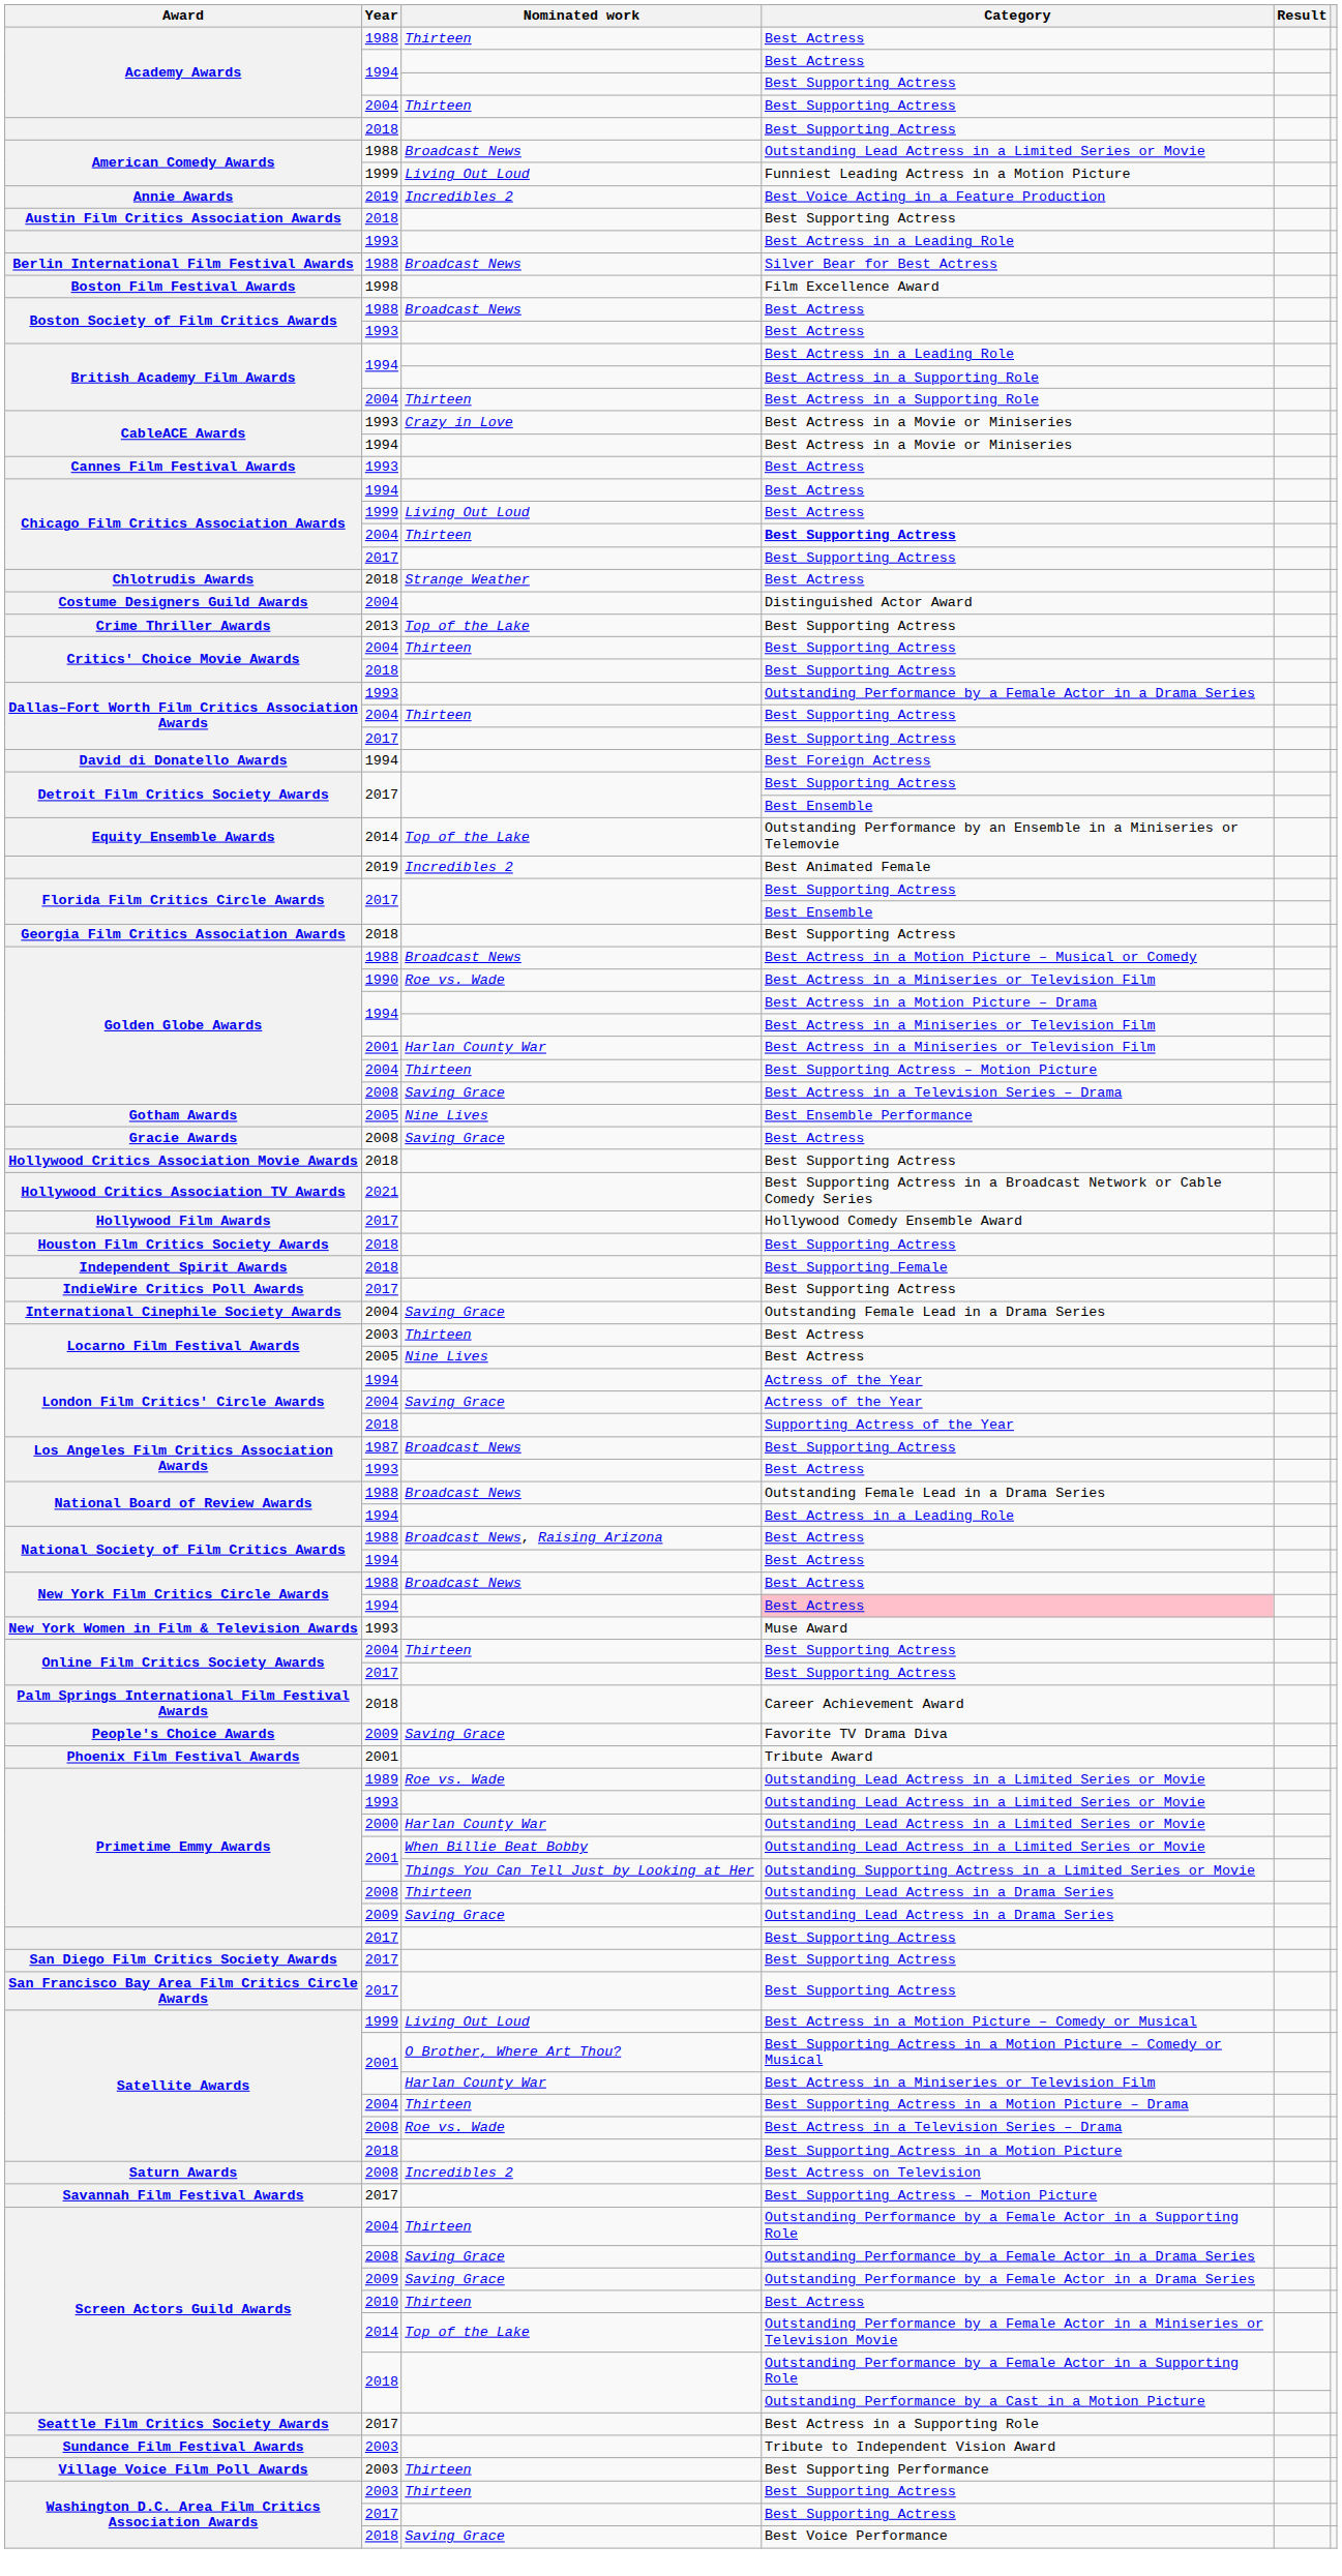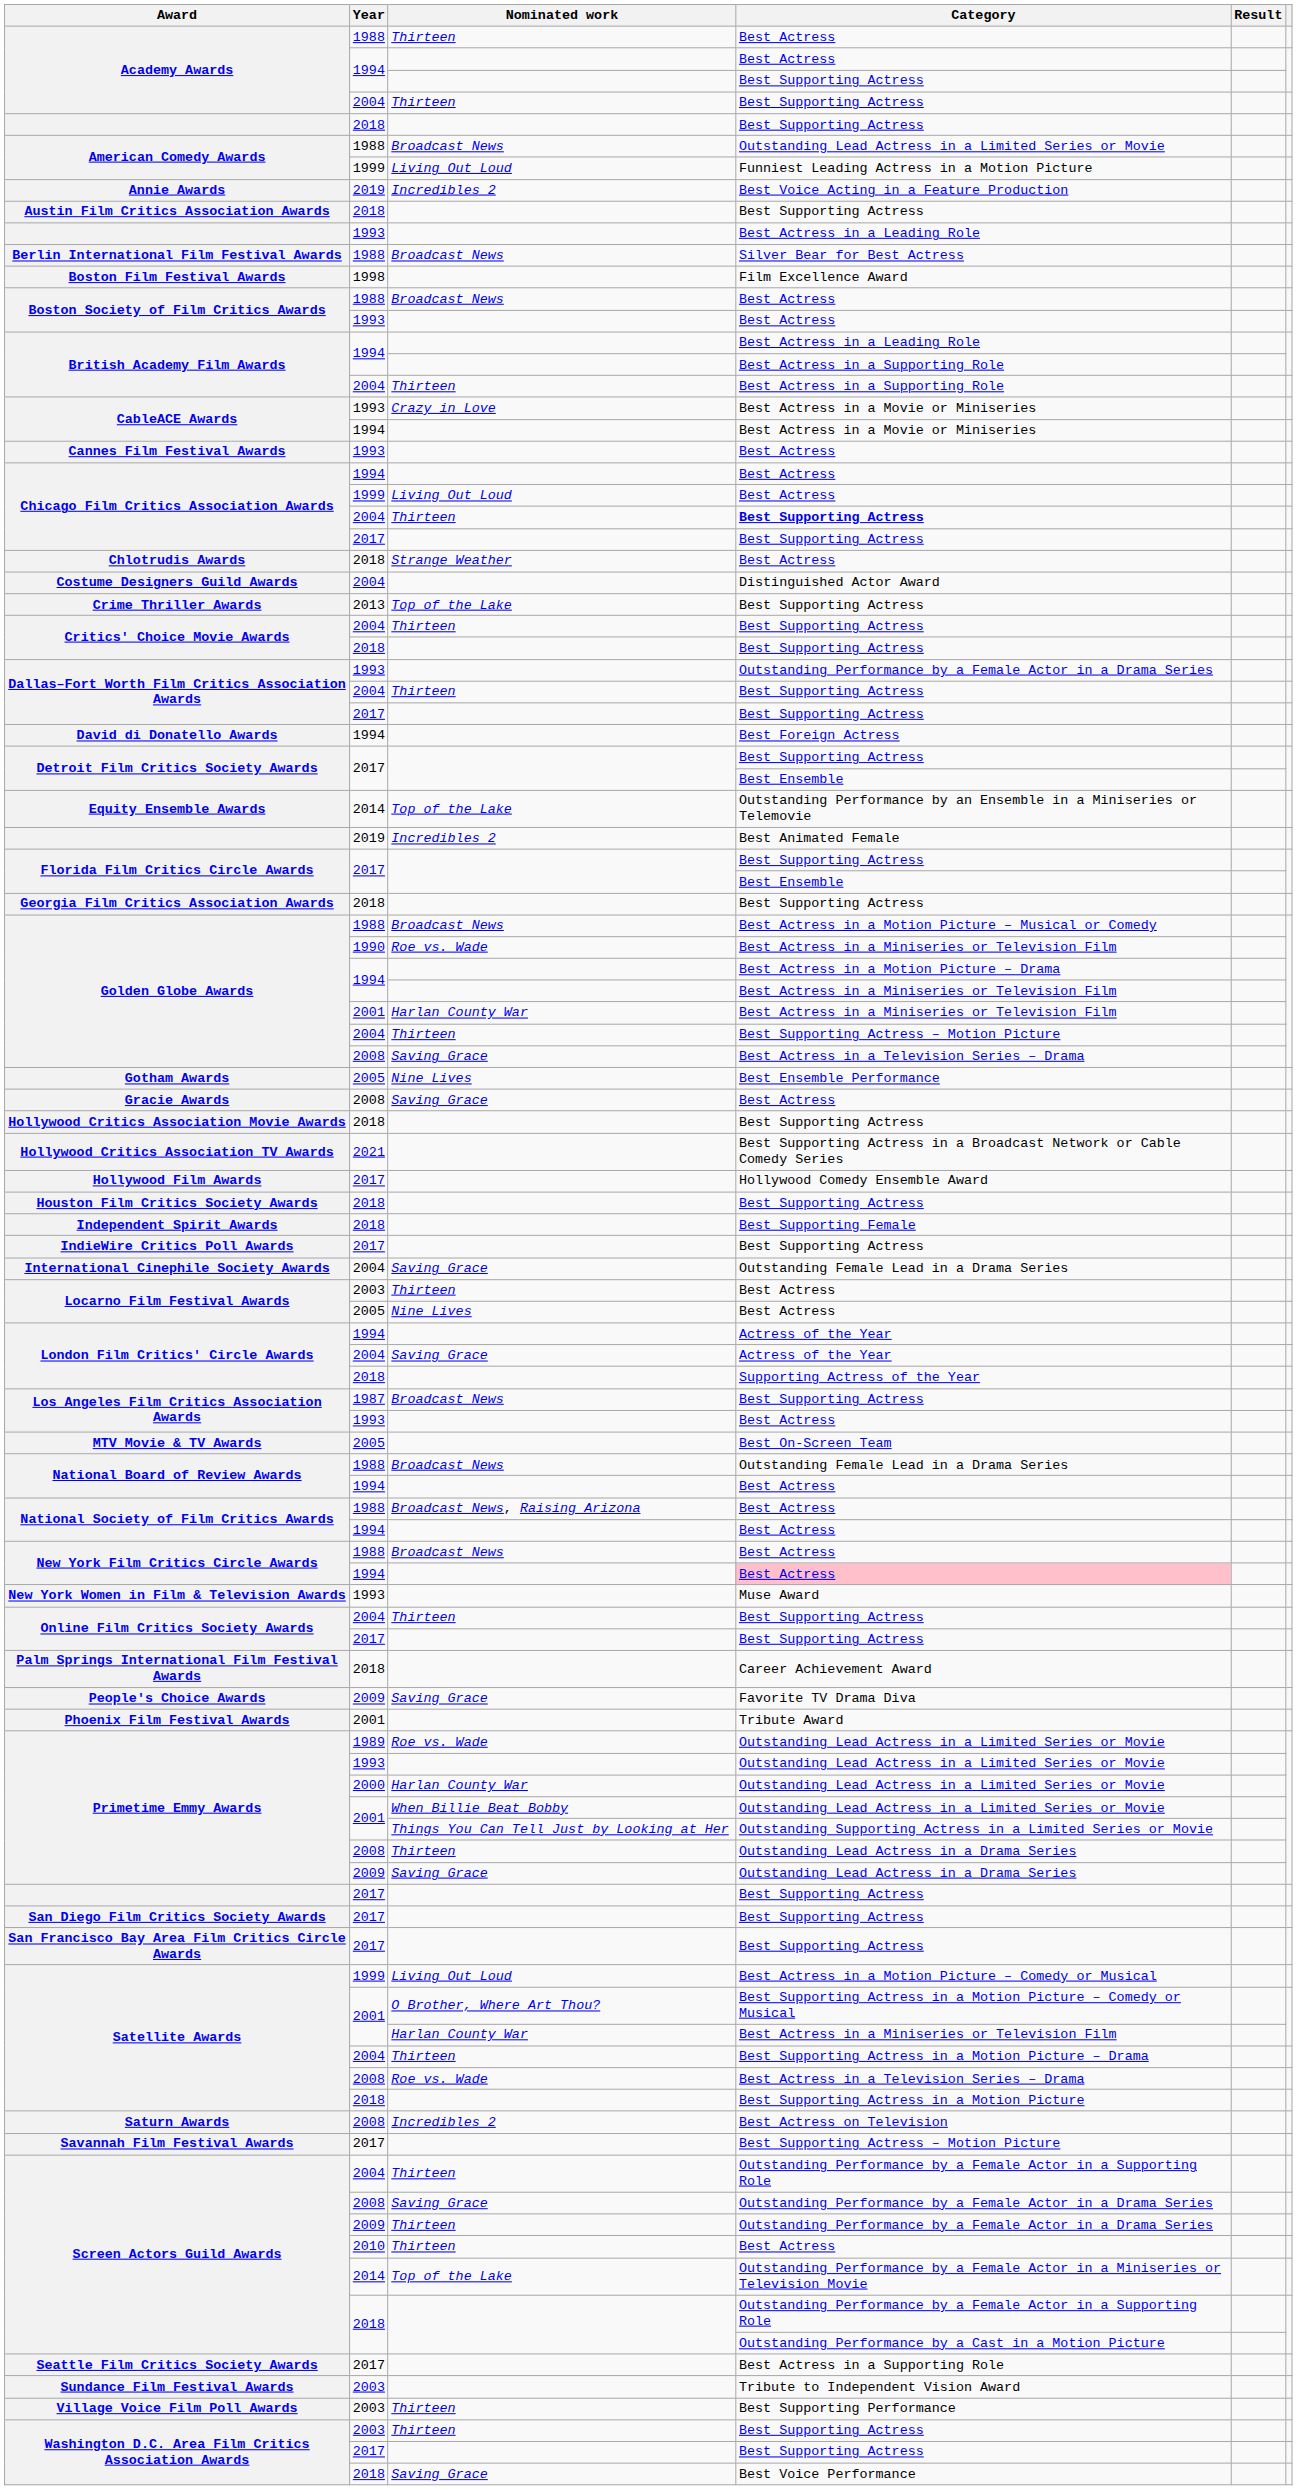+ row: MTV Movie & TV Awards | 2005 | Best On-Screen Team
National Board of Review Awards / 1994 | Category: Best Actress in a Leading Role -> Best Actress
Screen Actors Guild Awards / 2009 | Nominated work: Saving Grace -> Thirteen
